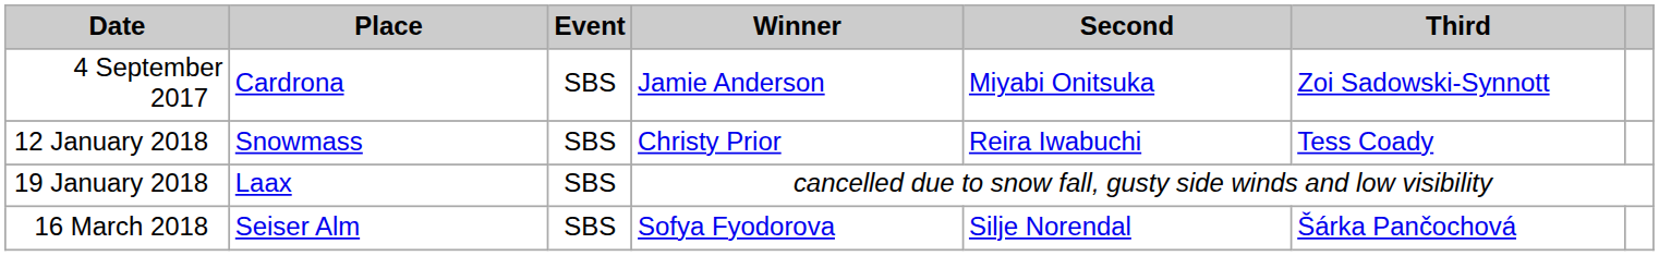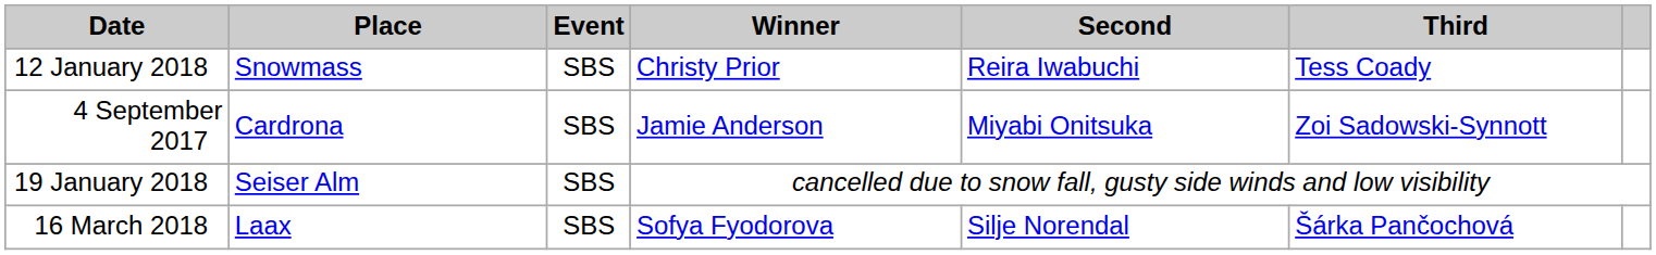rows swapped: 4 September 2017 <-> 12 January 2018
19 January 2018 | Place: Laax -> Seiser Alm
16 March 2018 | Place: Seiser Alm -> Laax
